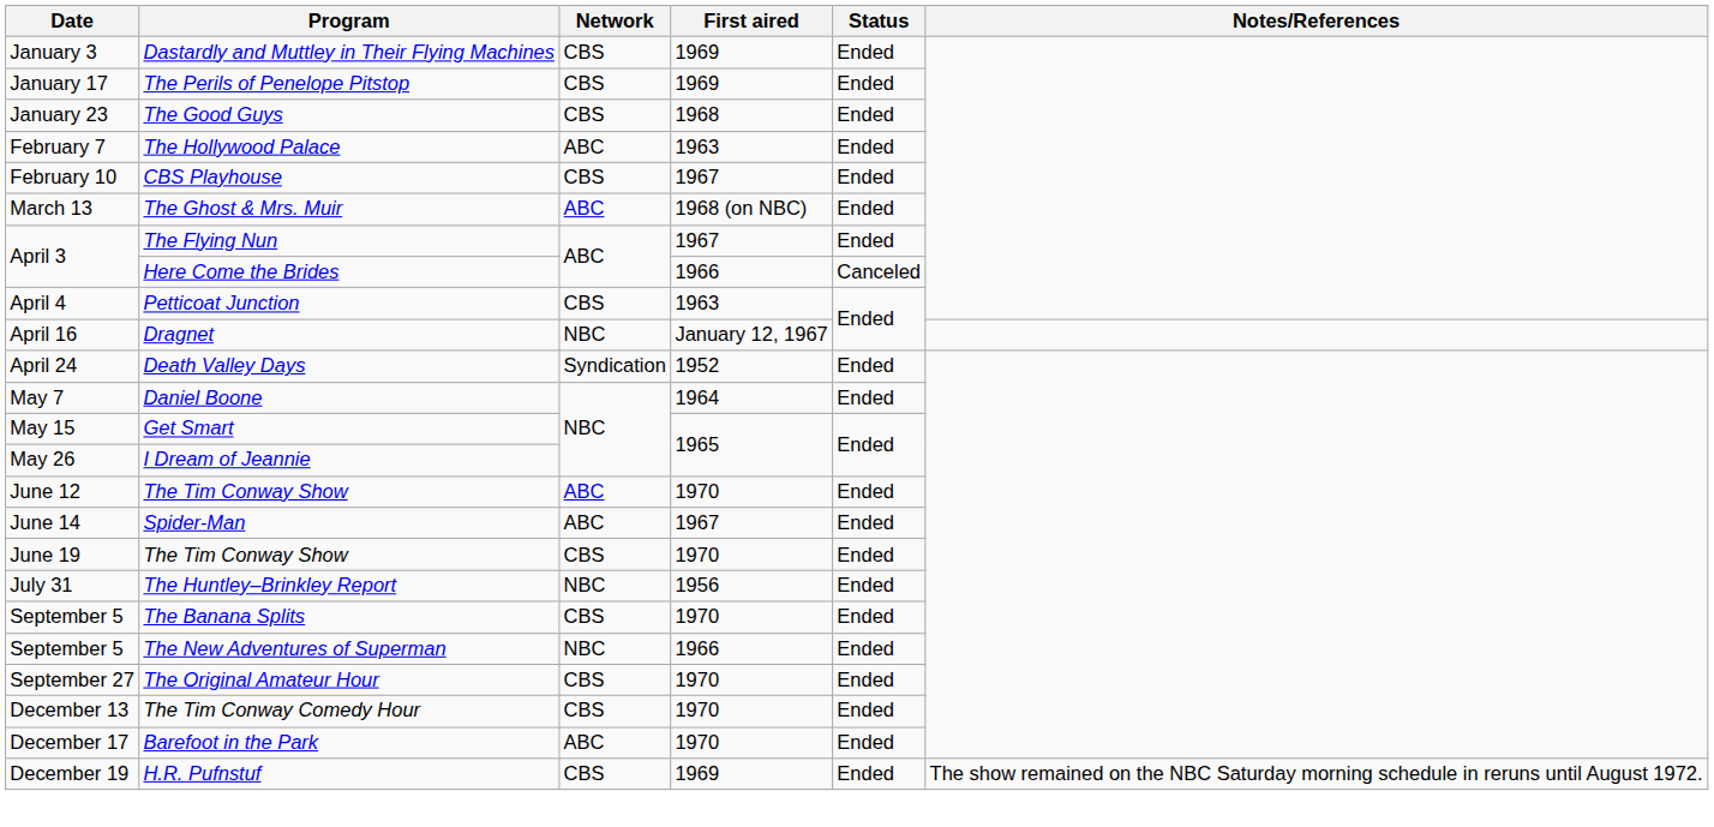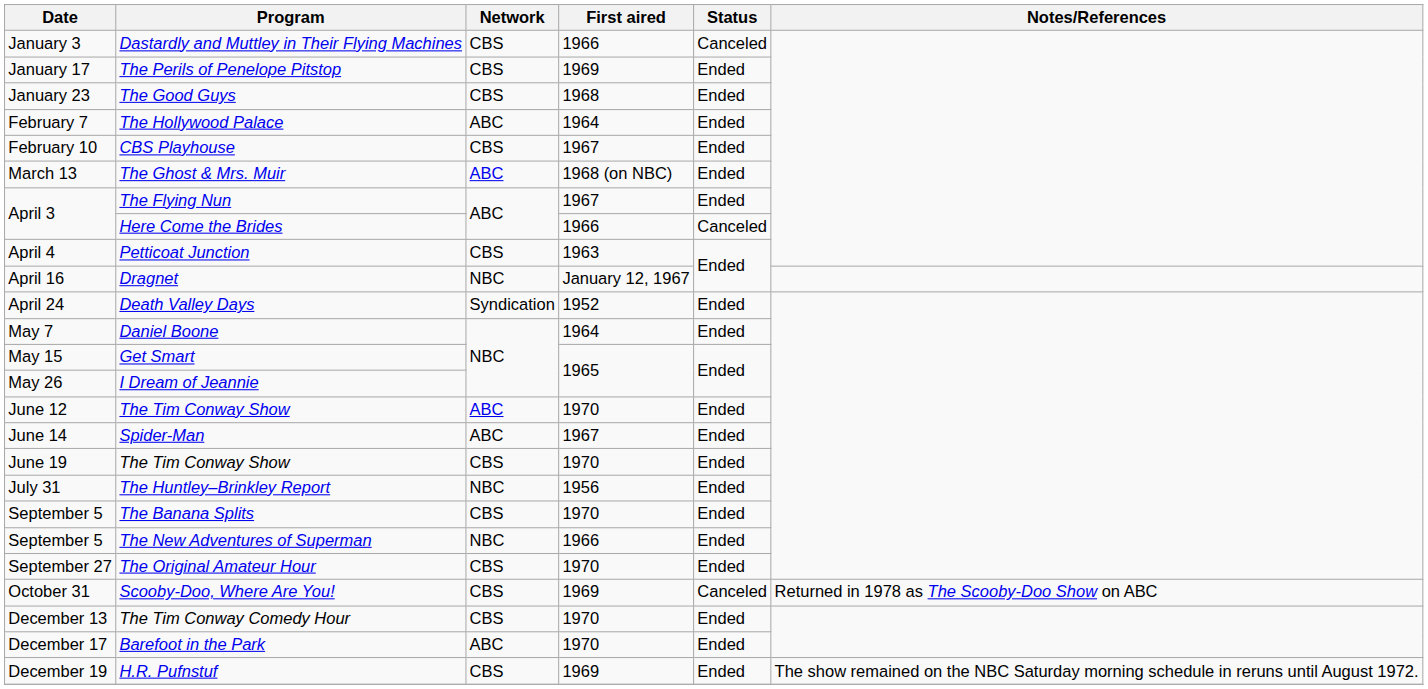Dastardly and Muttley in Their Flying Machines | First aired: 1969 -> 1966
Dastardly and Muttley in Their Flying Machines | Status: Ended -> Canceled
The Hollywood Palace | First aired: 1963 -> 1964
+ row: October 31 | Scooby-Doo, Where Are You! | CBS | 1969 | Canceled | Returned in 1978 as The Scooby-Doo Show on ABC
